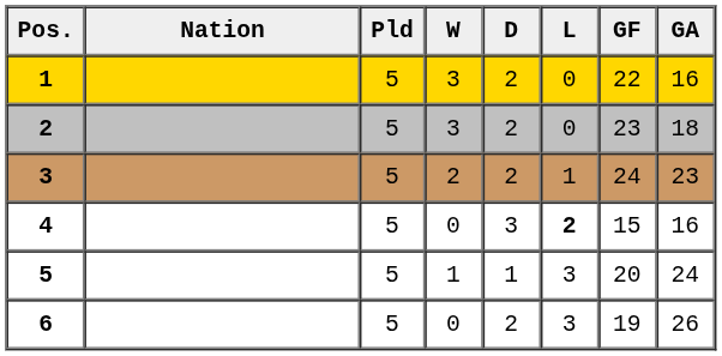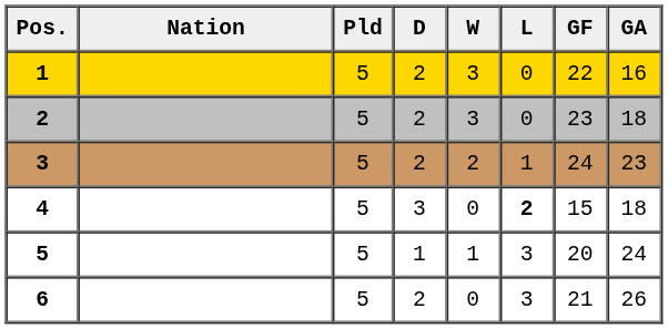columns swapped: W <-> D
4 | GA: 16 -> 18
6 | GF: 19 -> 21
